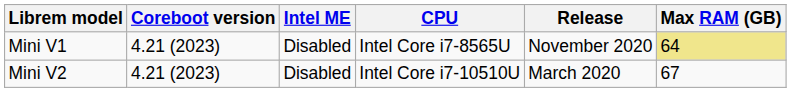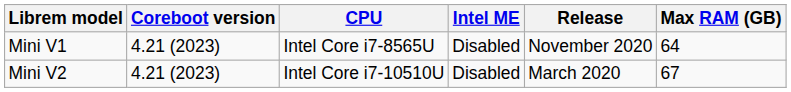columns swapped: CPU <-> Intel ME
Mini V1 | Max RAM (GB): khaki background -> no background
